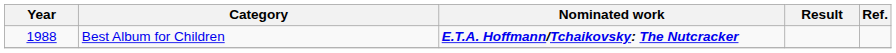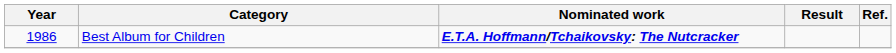Best Album for Children | Year: 1988 -> 1986
